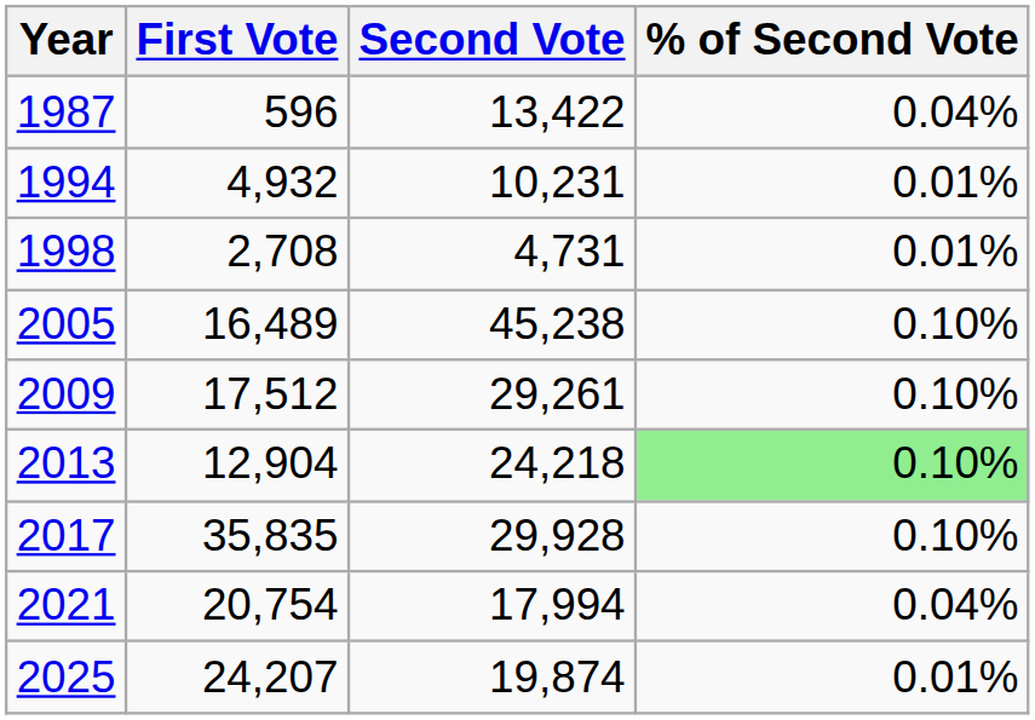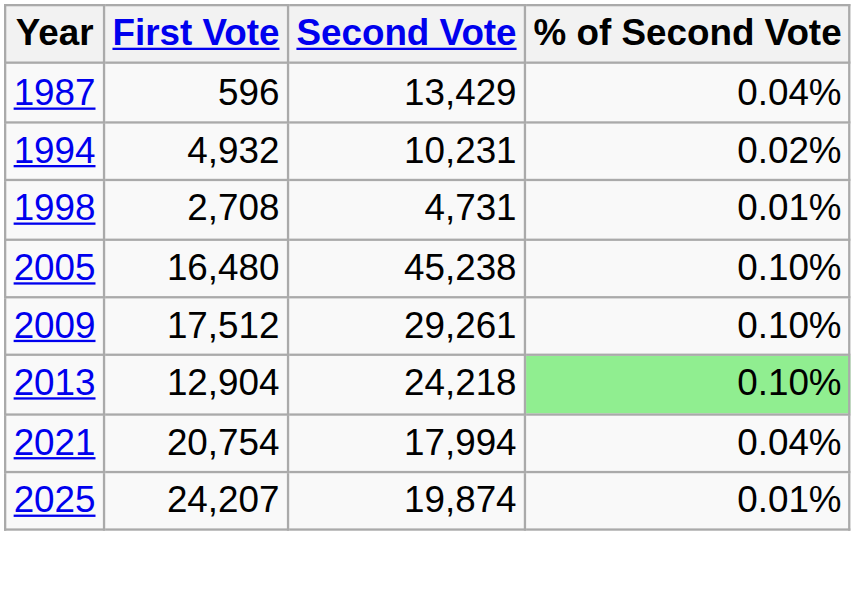1987 | Second Vote: 13,422 -> 13,429
1994 | % of Second Vote: 0.01% -> 0.02%
2005 | First Vote: 16,489 -> 16,480
- row: 2017 | 35,835 | 29,928 | 0.10%
